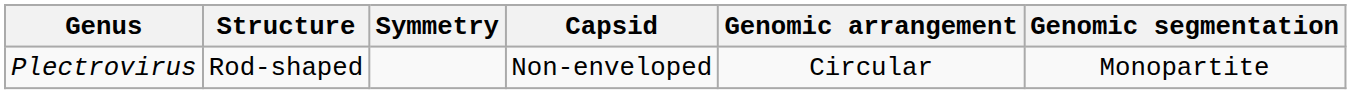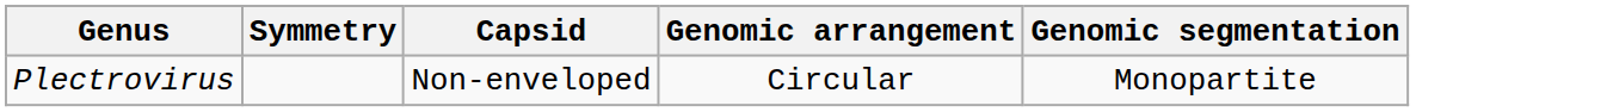- column: Structure | Rod-shaped
